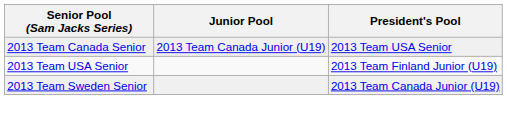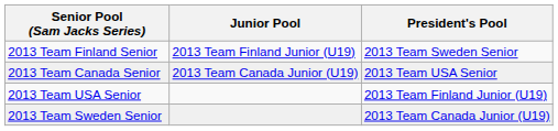+ row: 2013 Team Finland Senior | 2013 Team Finland Junior (U19) | 2013 Team Sweden Senior
